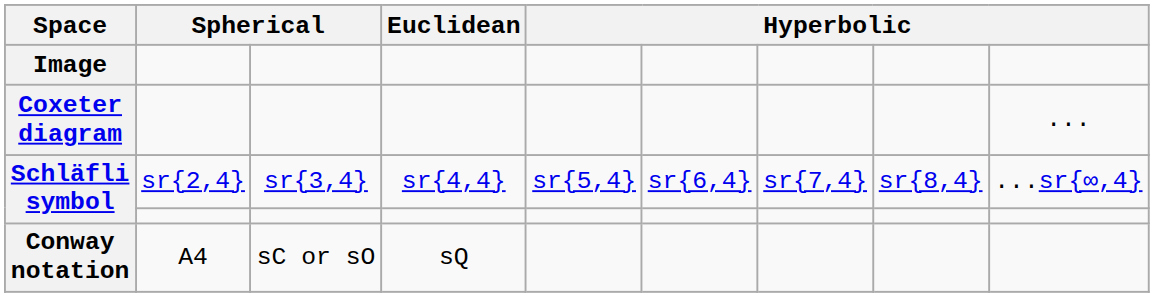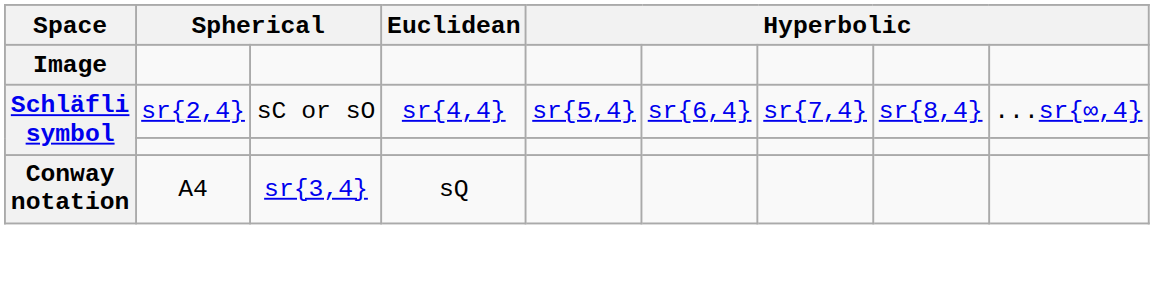- row: Coxeter diagram | ...
Schläfli symbol / sr{2,4} | column 3: sr{3,4} -> sC or sO
Conway notation | column 3: sC or sO -> sr{3,4}
